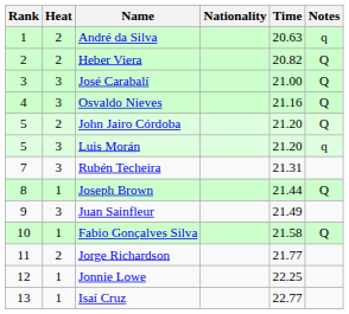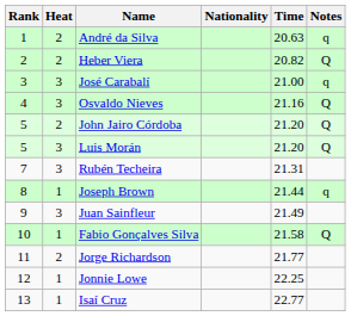José Carabalí | Notes: Q -> q
Luis Morán | Notes: q -> Q
Joseph Brown | Notes: Q -> q
